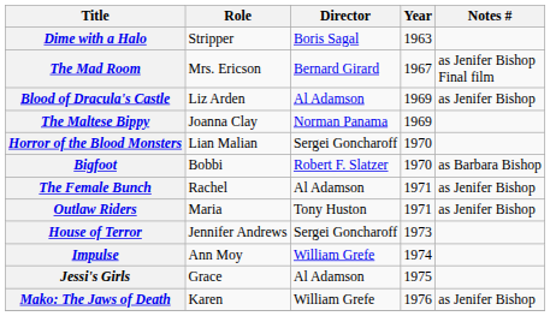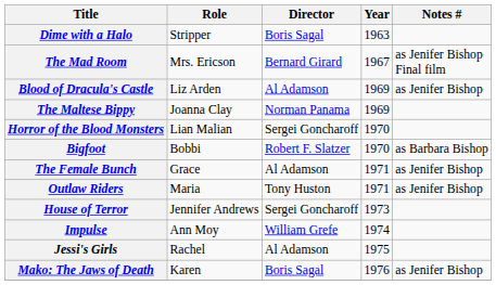The Female Bunch | Role: Rachel -> Grace
Jessi's Girls | Role: Grace -> Rachel
Mako: The Jaws of Death | Director: William Grefe -> Boris Sagal
